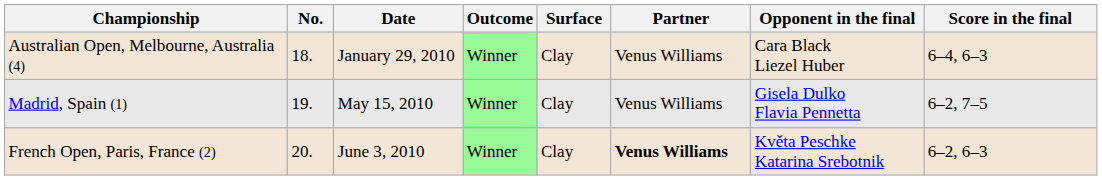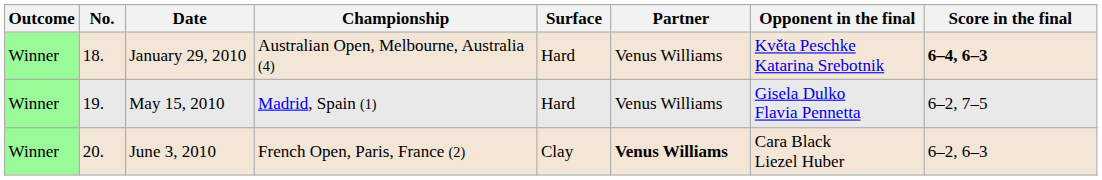columns swapped: Outcome <-> Championship
January 29, 2010 | Surface: Clay -> Hard
January 29, 2010 | Opponent in the final: Cara Black Liezel Huber -> Květa Peschke Katarina Srebotnik
January 29, 2010 | Score in the final: normal -> bold
May 15, 2010 | Surface: Clay -> Hard
June 3, 2010 | Opponent in the final: Květa Peschke Katarina Srebotnik -> Cara Black Liezel Huber
